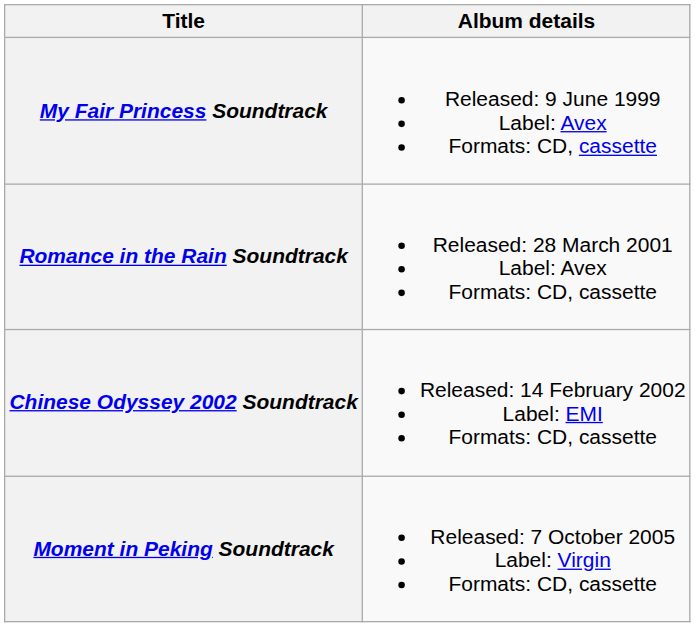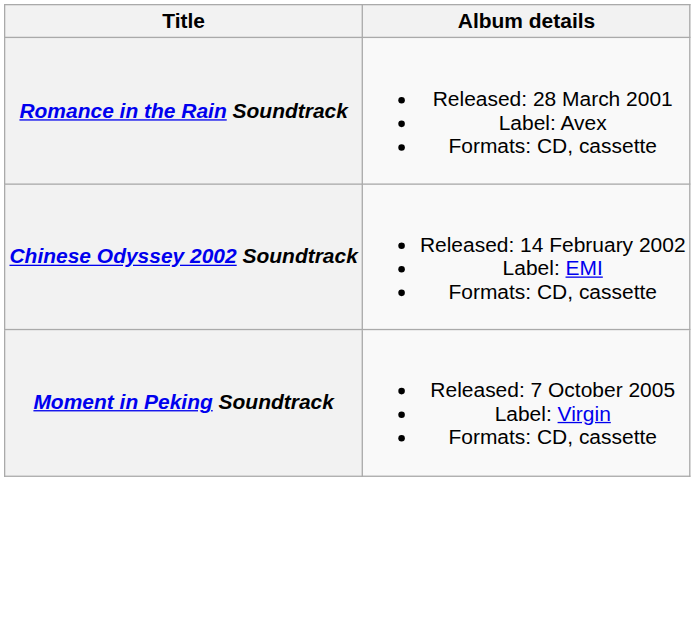- row: My Fair Princess Soundtrack | Released: 9 June 1999 Label: Avex Formats: CD, cassette
